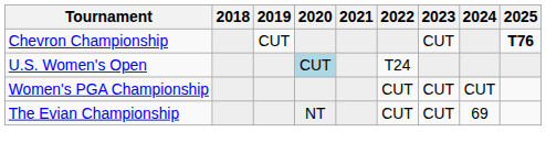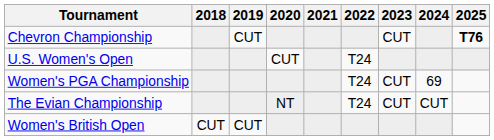U.S. Women's Open | 2020: lightblue background -> no background
Women's PGA Championship | 2022: CUT -> T24
Women's PGA Championship | 2024: CUT -> 69
The Evian Championship | 2022: CUT -> T24
The Evian Championship | 2024: 69 -> CUT
+ row: Women's British Open | CUT | CUT
